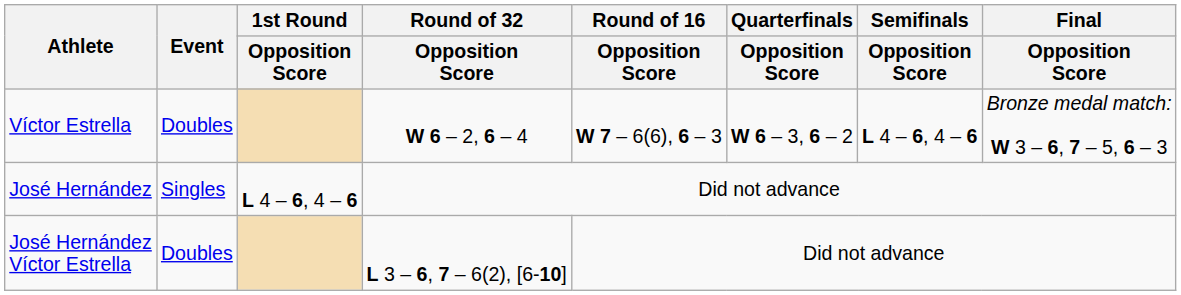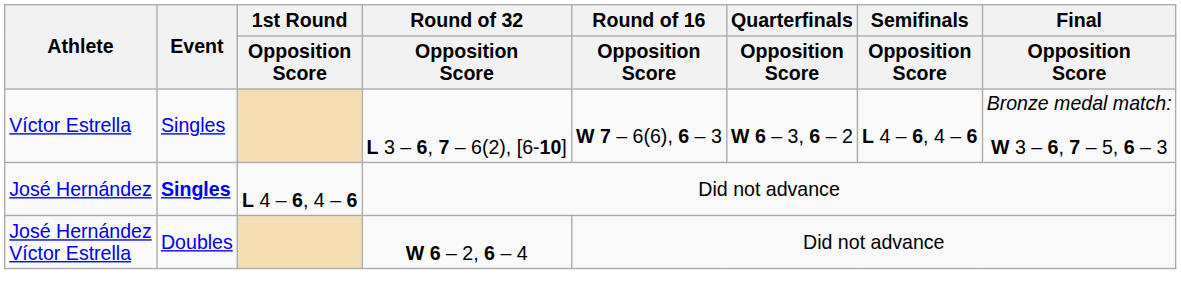Víctor Estrella | Event: Doubles -> Singles
Víctor Estrella | Round of 32 / Opposition Score: W 6 – 2, 6 – 4 -> L 3 – 6, 7 – 6(2), [6-10]
José Hernández | Event: normal -> bold
José Hernández Víctor Estrella | Round of 32 / Opposition Score: L 3 – 6, 7 – 6(2), [6-10] -> W 6 – 2, 6 – 4
